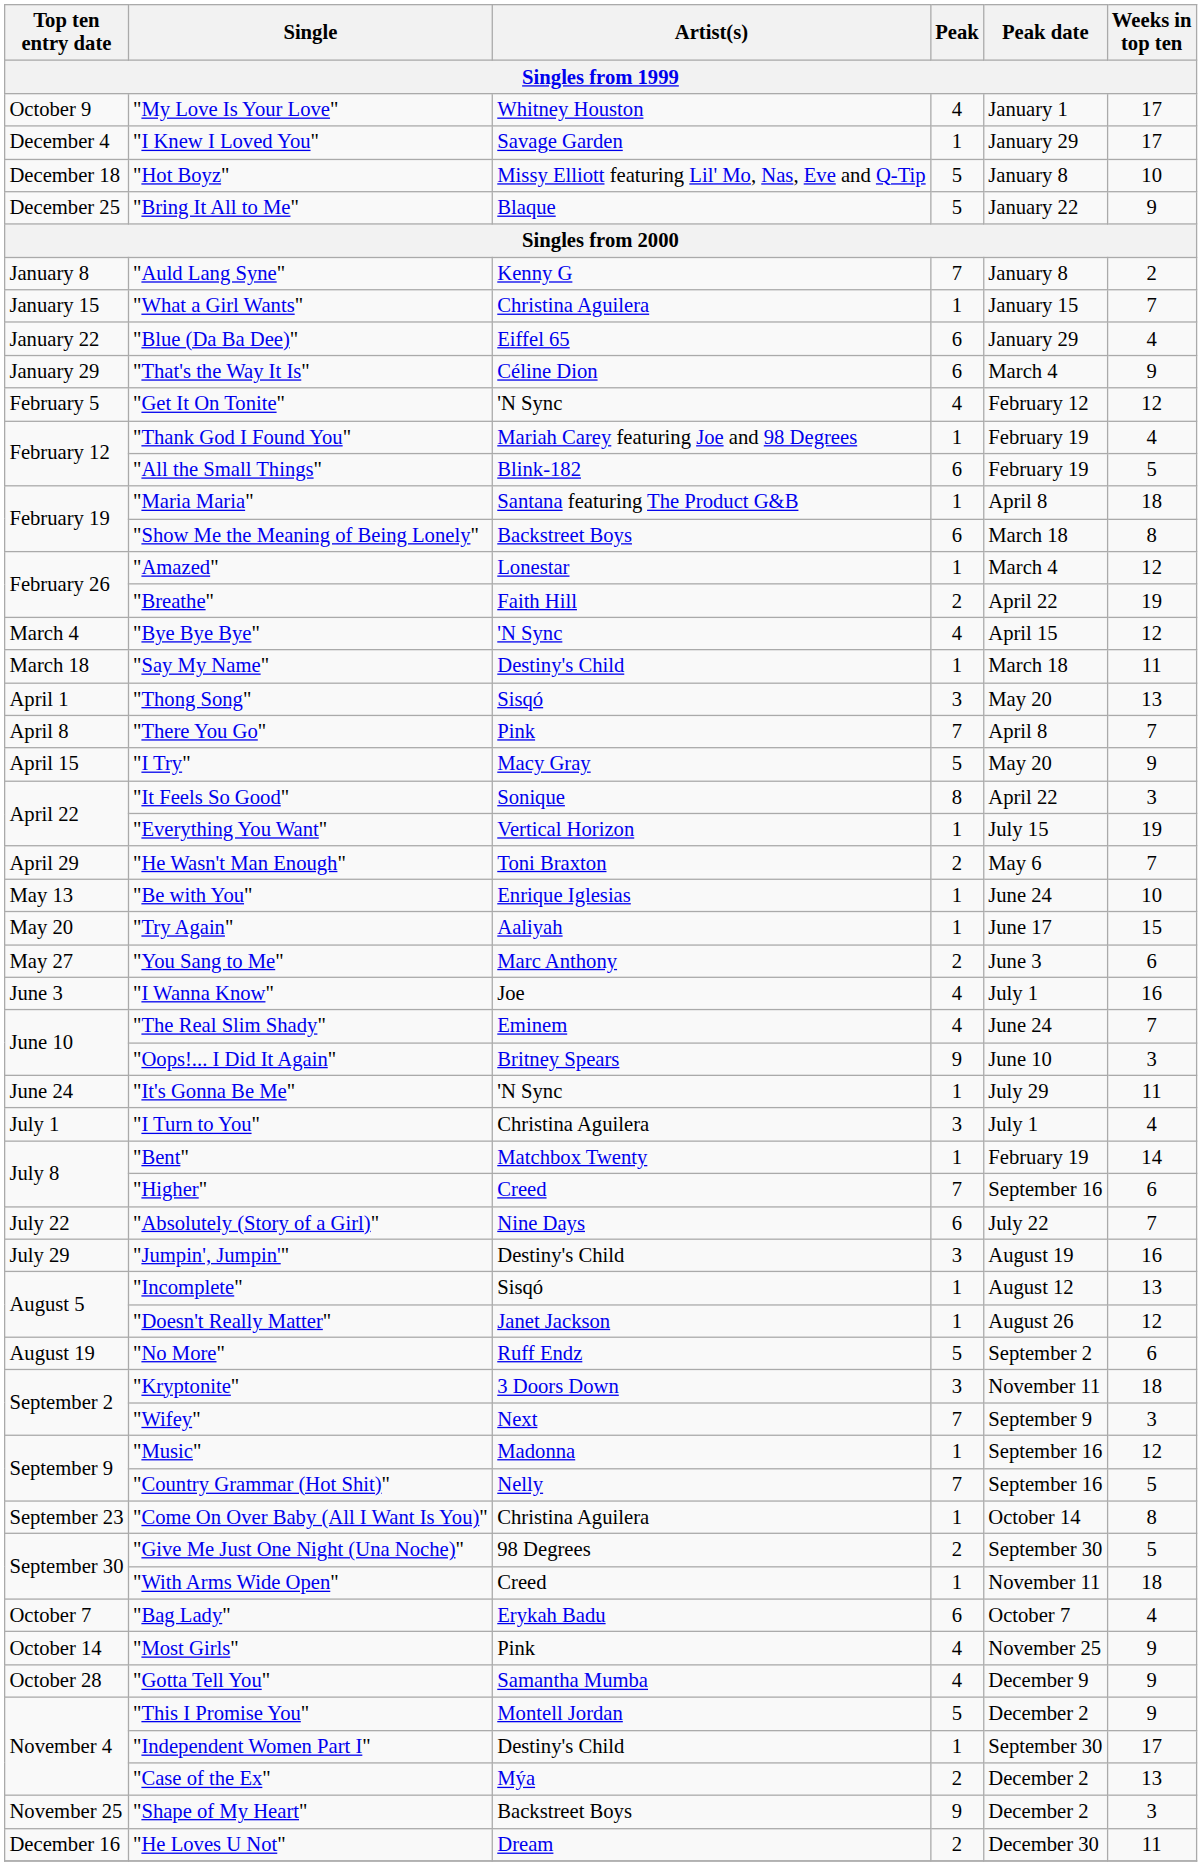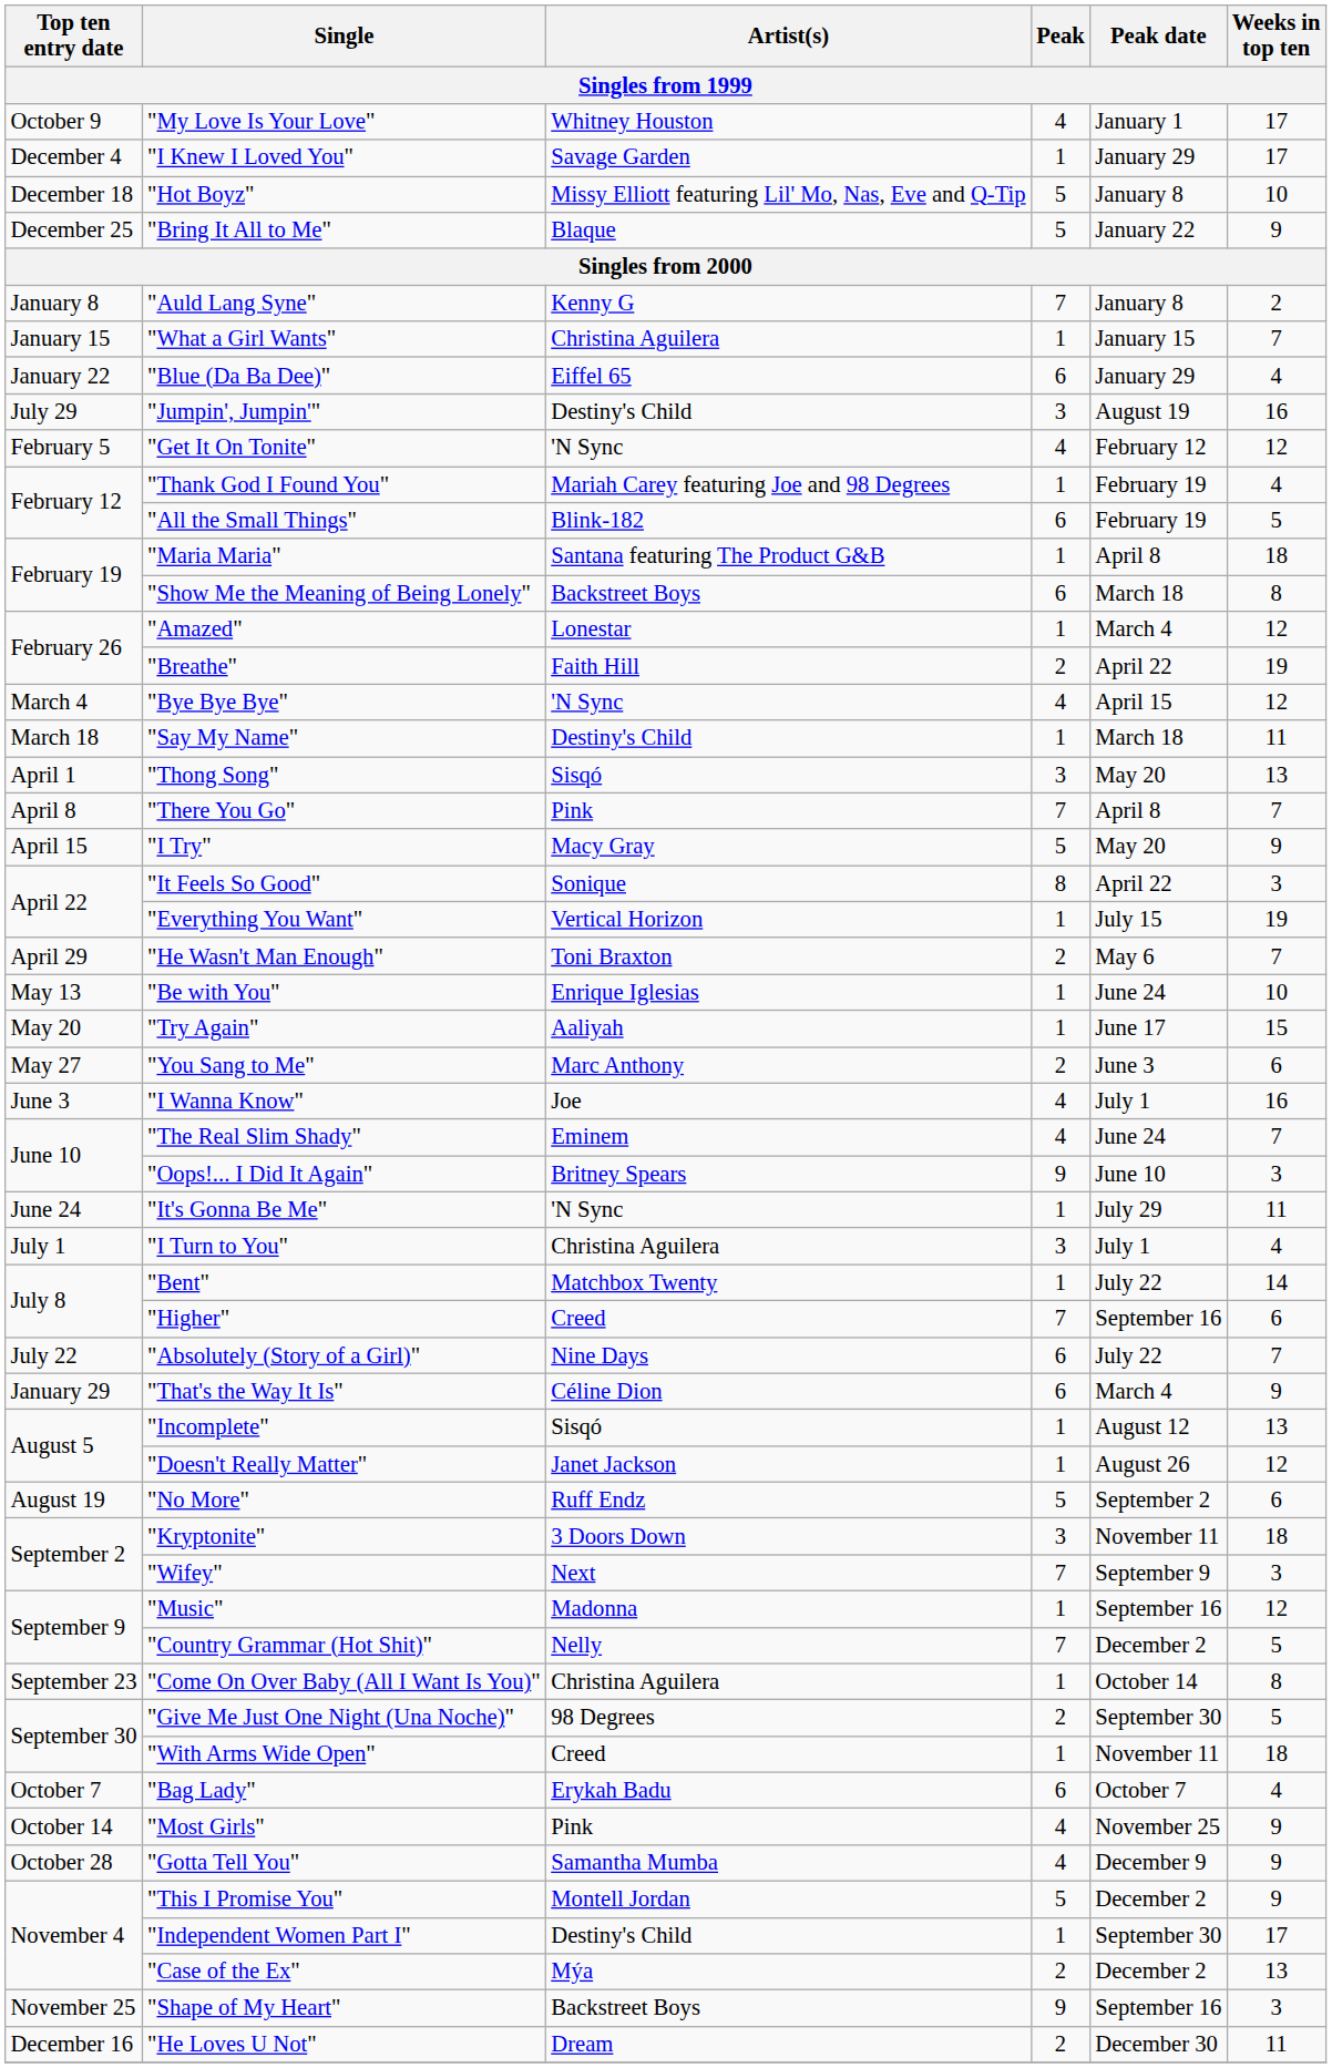rows swapped: "That's the Way It Is" <-> "Jumpin', Jumpin'"
"Bent" | Peak date: February 19 -> July 22
"Country Grammar (Hot Shit)" | Peak date: September 16 -> December 2
"Shape of My Heart" | Peak date: December 2 -> September 16
